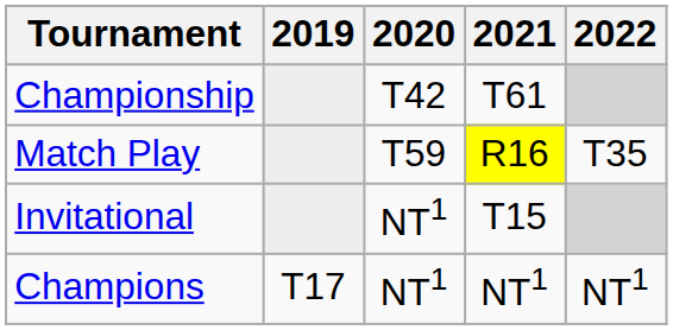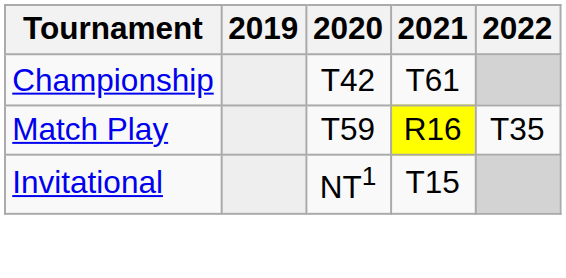- row: Champions | T17 | NT1 | NT1 | NT1
